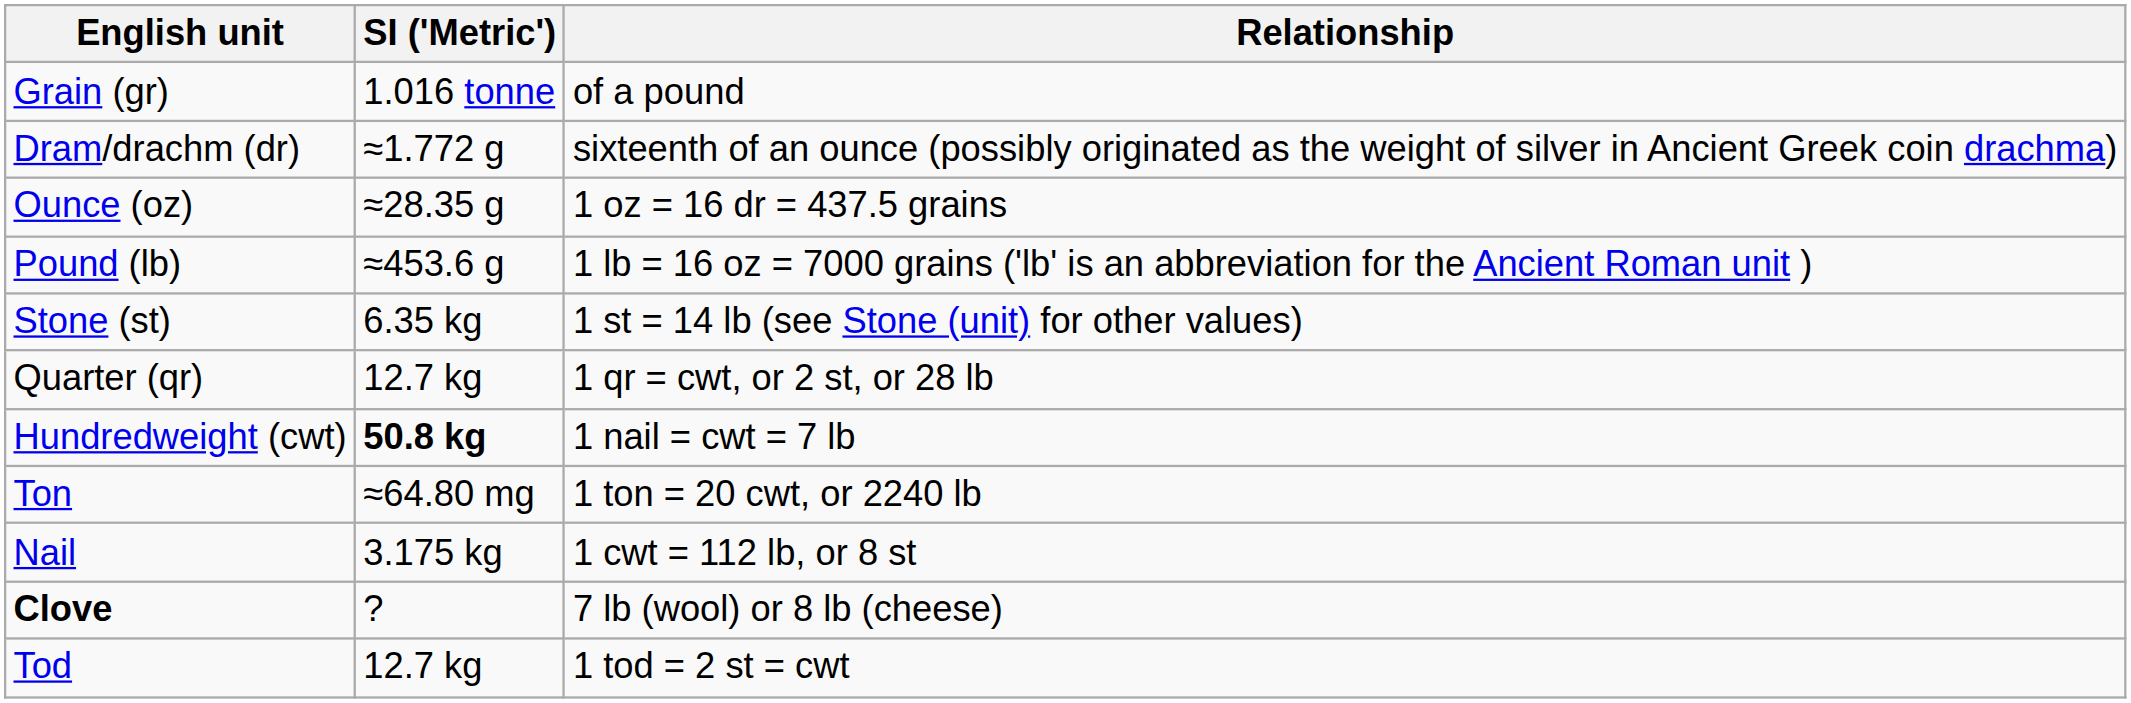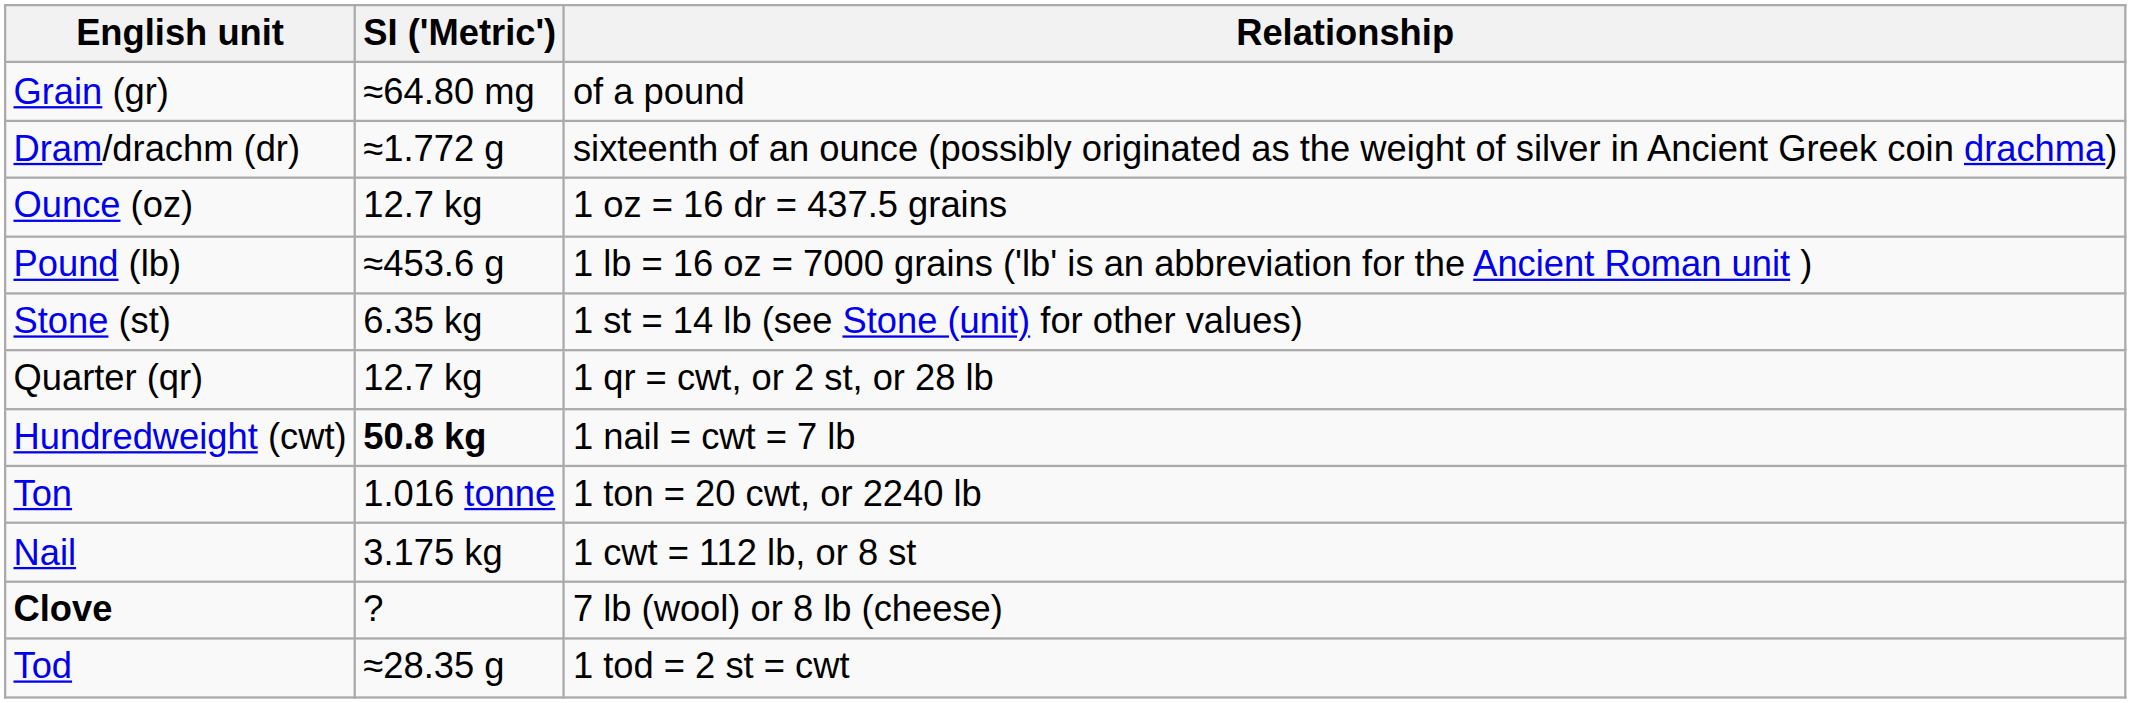Grain (gr) | SI ('Metric'): 1.016 tonne -> ≈64.80 mg
Ounce (oz) | SI ('Metric'): ≈28.35 g -> 12.7 kg
Ton | SI ('Metric'): ≈64.80 mg -> 1.016 tonne
Tod | SI ('Metric'): 12.7 kg -> ≈28.35 g
